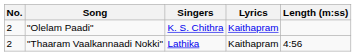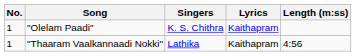"Olelam Paadi" | No.: 2 -> 1
"Thaaram Vaalkannaadi Nokki" | No.: 2 -> 1
